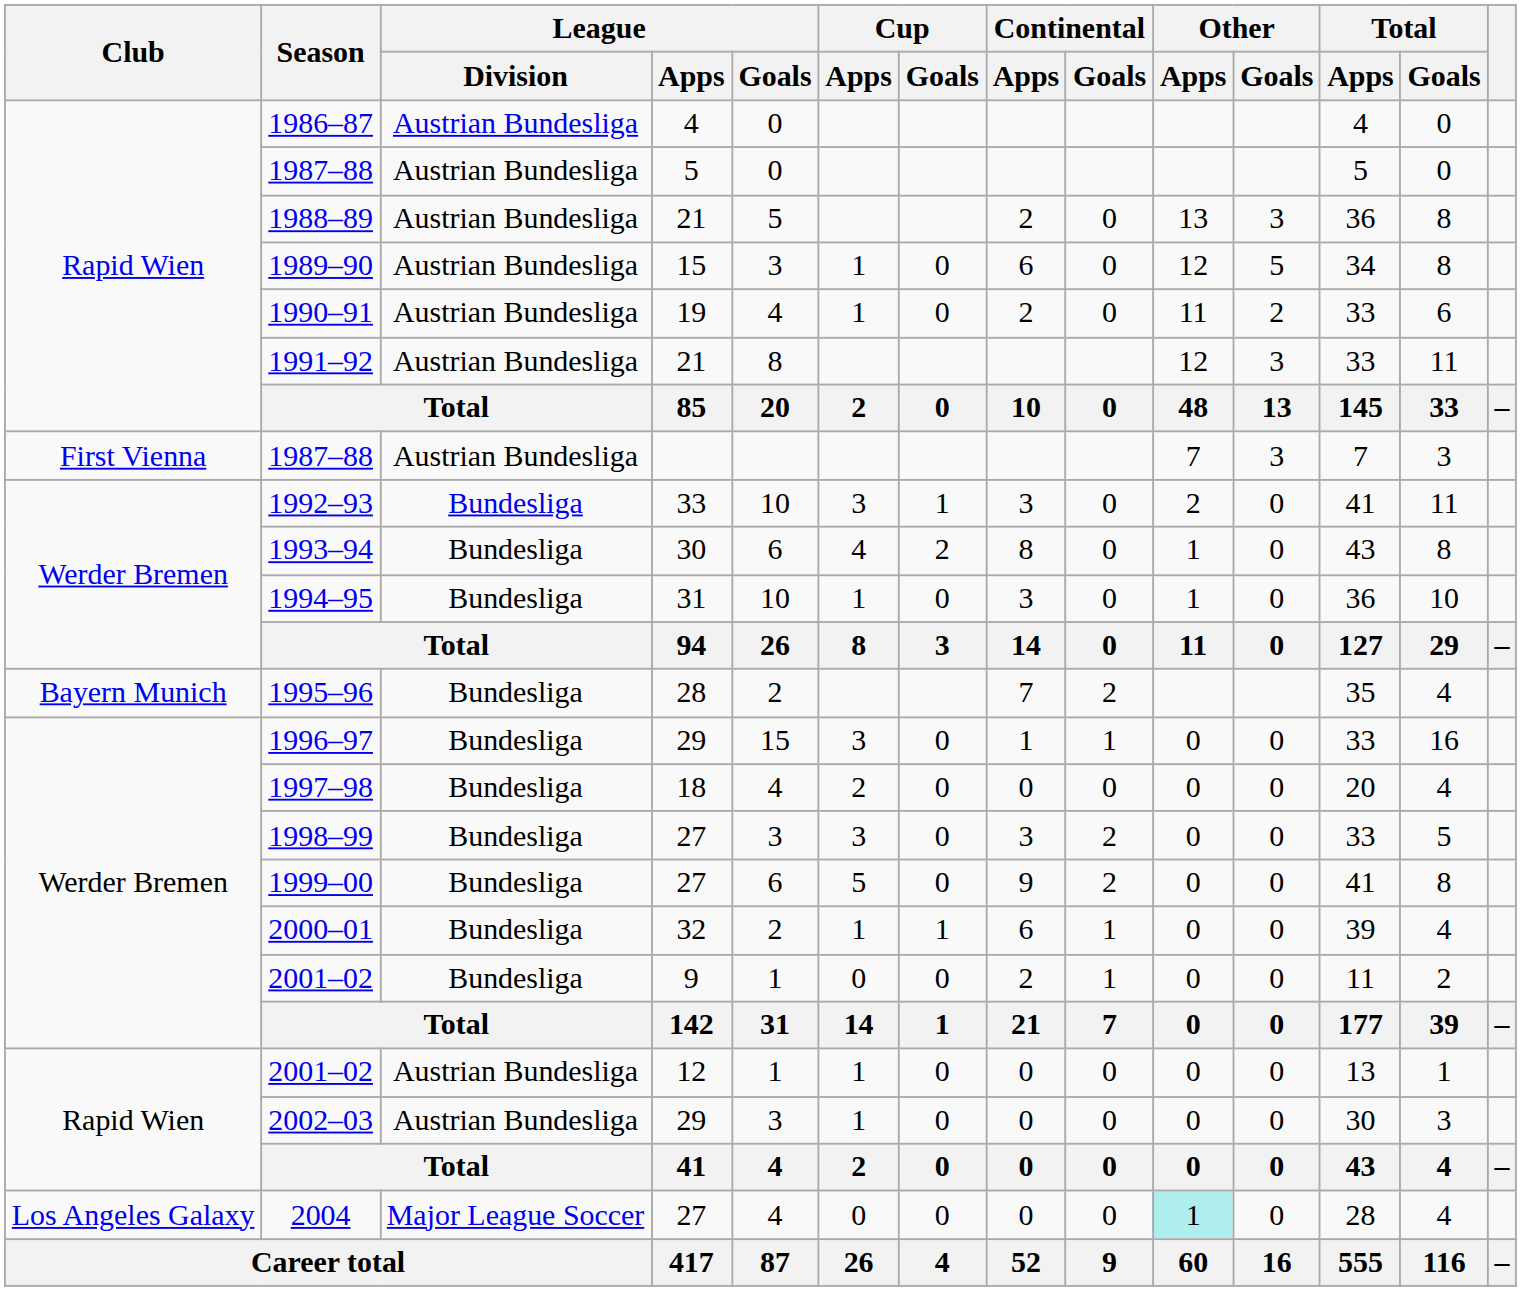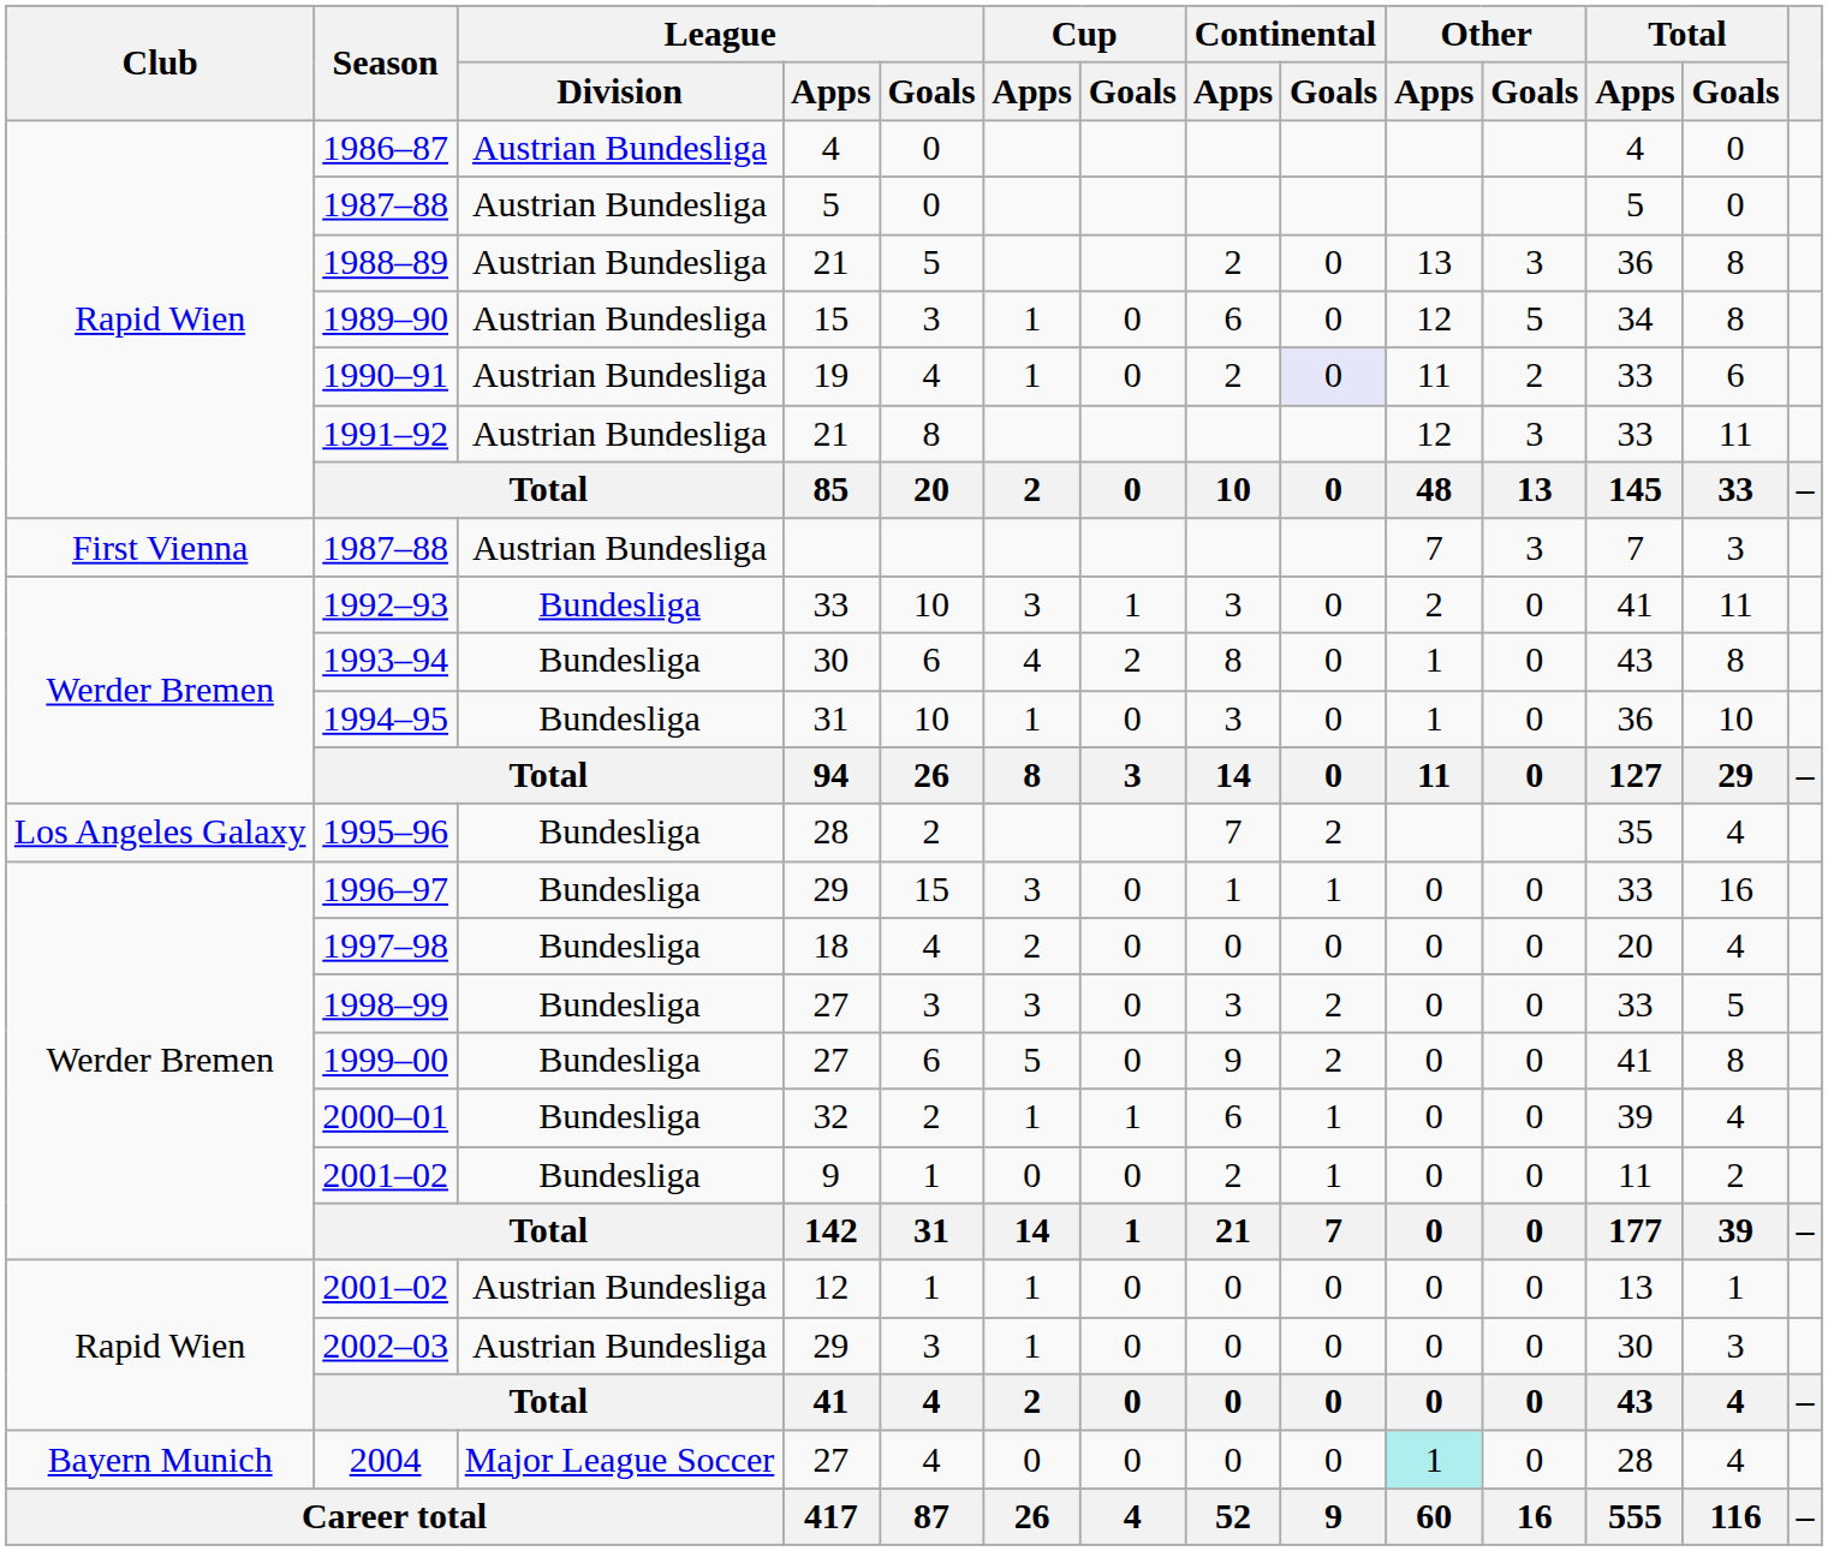1990–91 | Continental / Goals: no background -> lavender background
1995–96 | Club: Bayern Munich -> Los Angeles Galaxy
2004 | Club: Los Angeles Galaxy -> Bayern Munich
